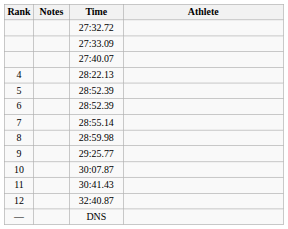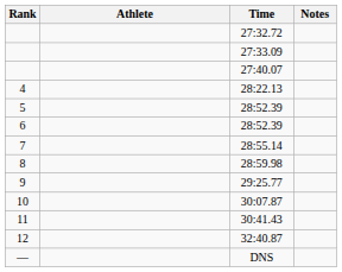columns swapped: Athlete <-> Notes
